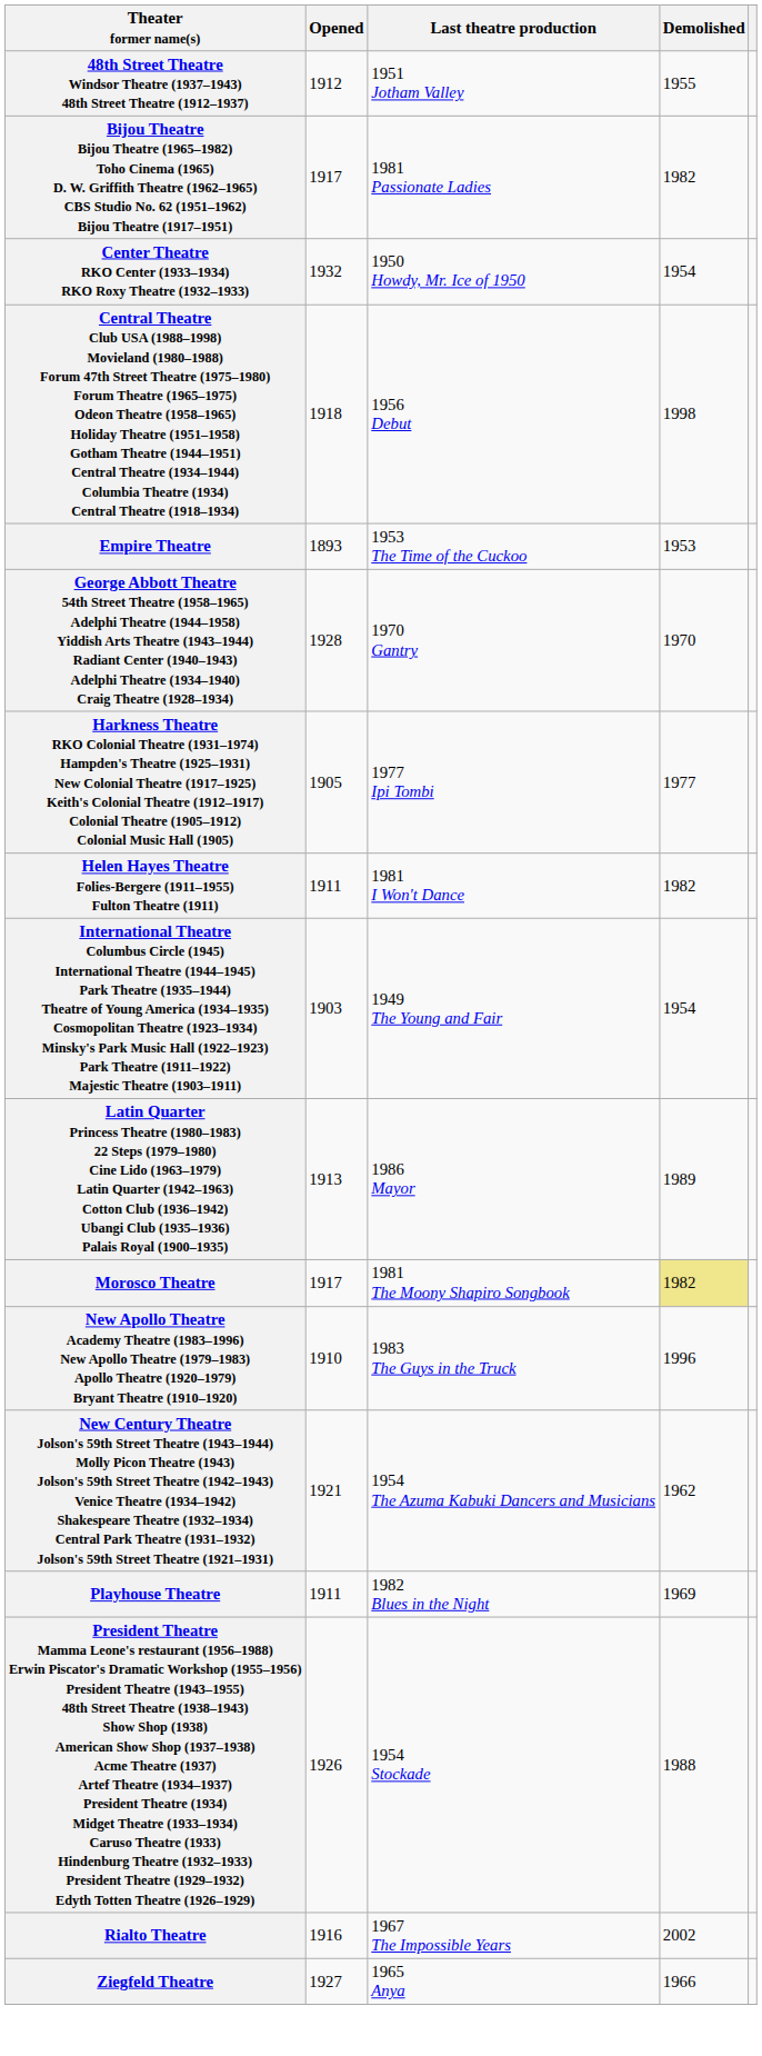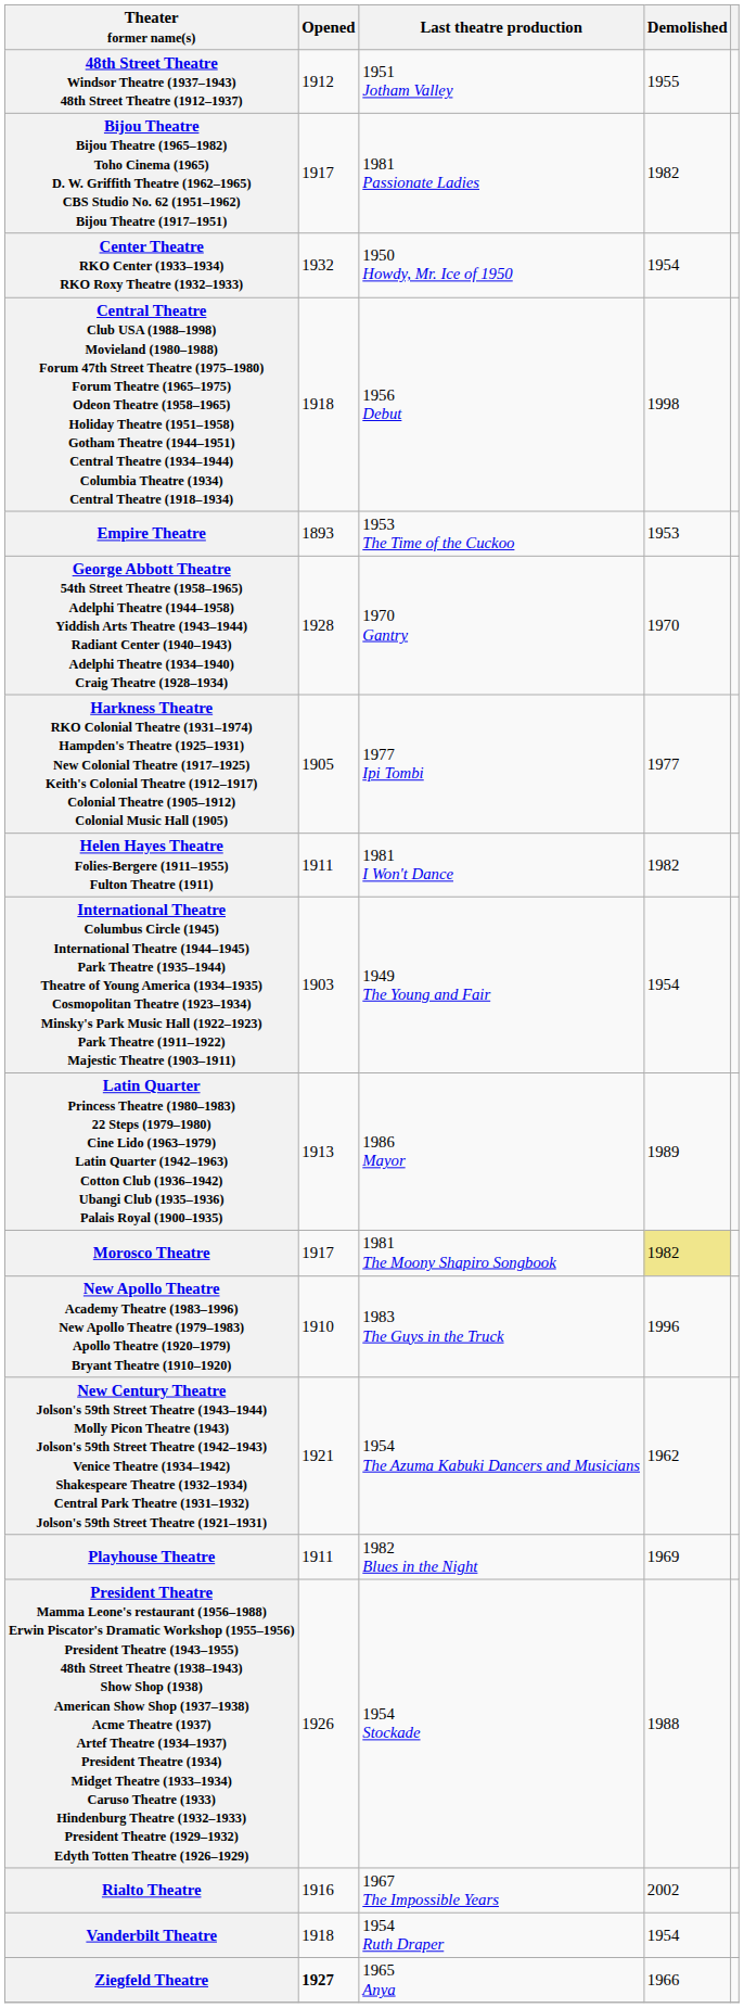+ row: Vanderbilt Theatre | 1918 | 1954 Ruth Draper | 1954
Ziegfeld Theatre | Opened: normal -> bold
